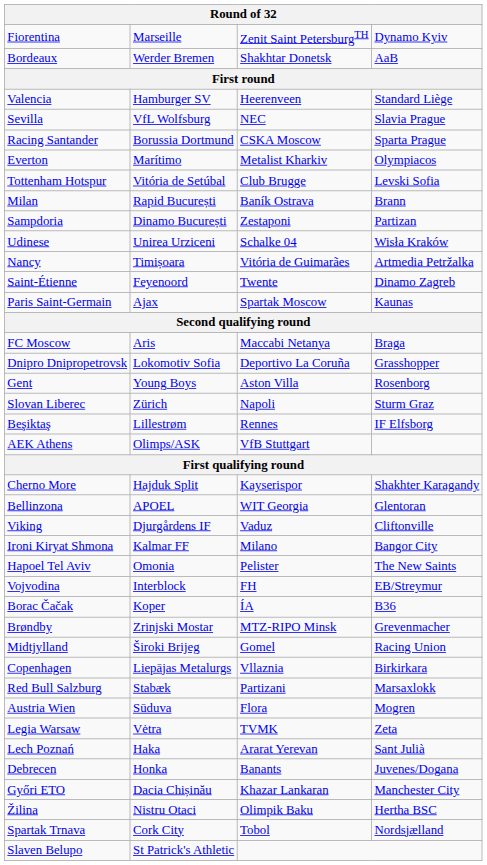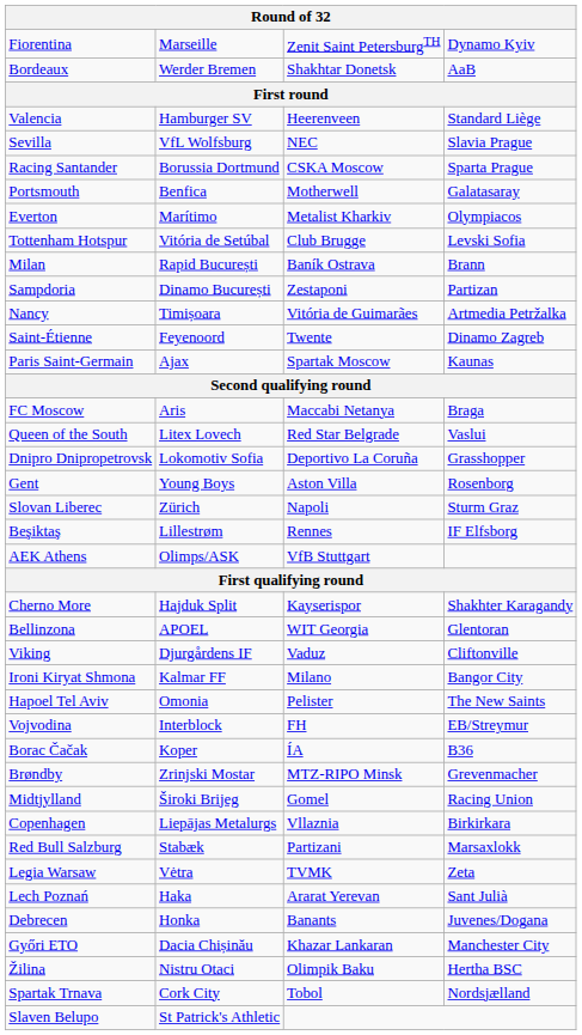+ row: Portsmouth | Benfica | Motherwell | Galatasaray
- row: Udinese | Unirea Urziceni | Schalke 04 | Wisła Kraków
+ row: Queen of the South | Litex Lovech | Red Star Belgrade | Vaslui
- row: Austria Wien | Sūduva | Flora | Mogren
